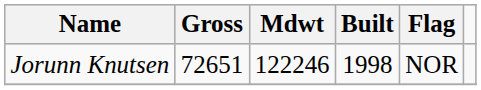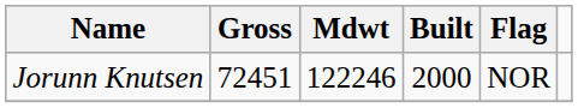Jorunn Knutsen | Gross: 72651 -> 72451
Jorunn Knutsen | Built: 1998 -> 2000
